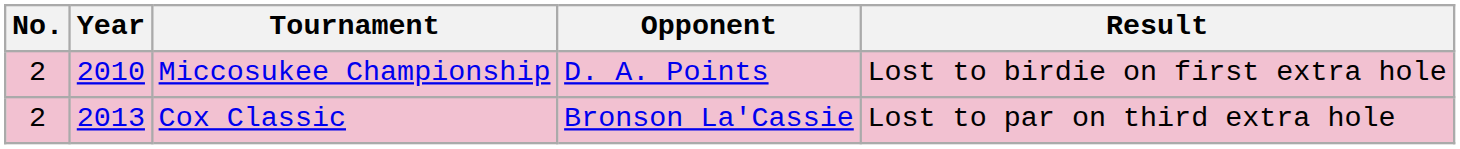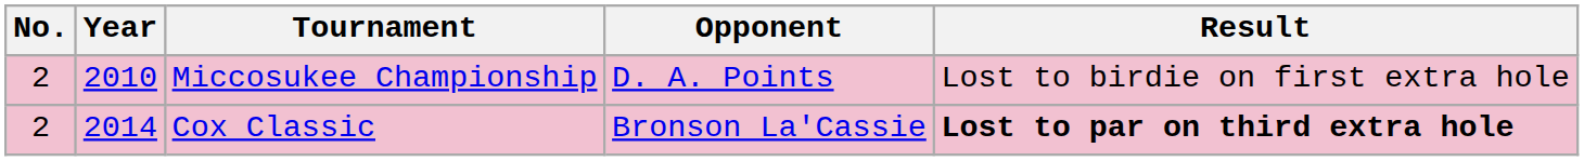Cox Classic | Year: 2013 -> 2014
Cox Classic | Result: normal -> bold
